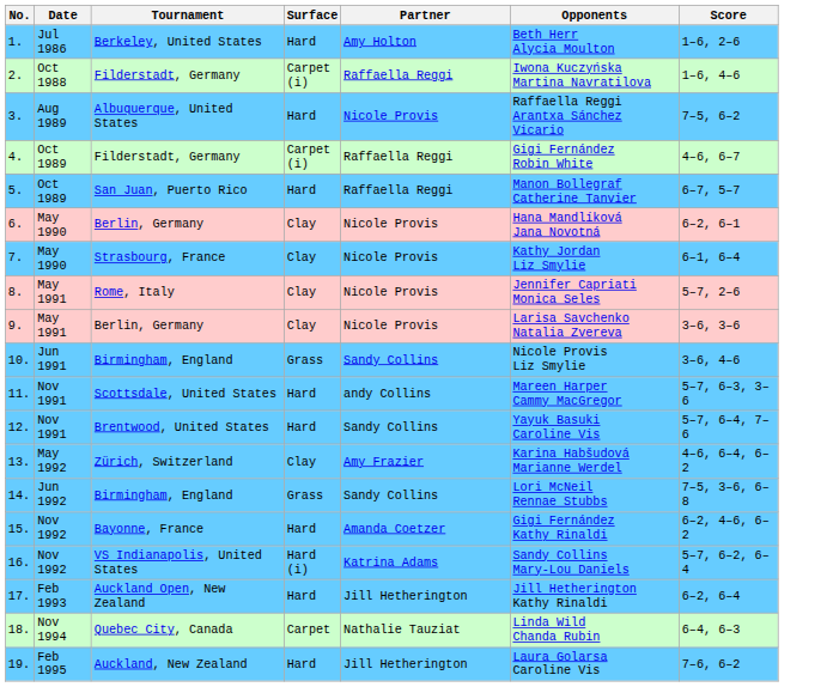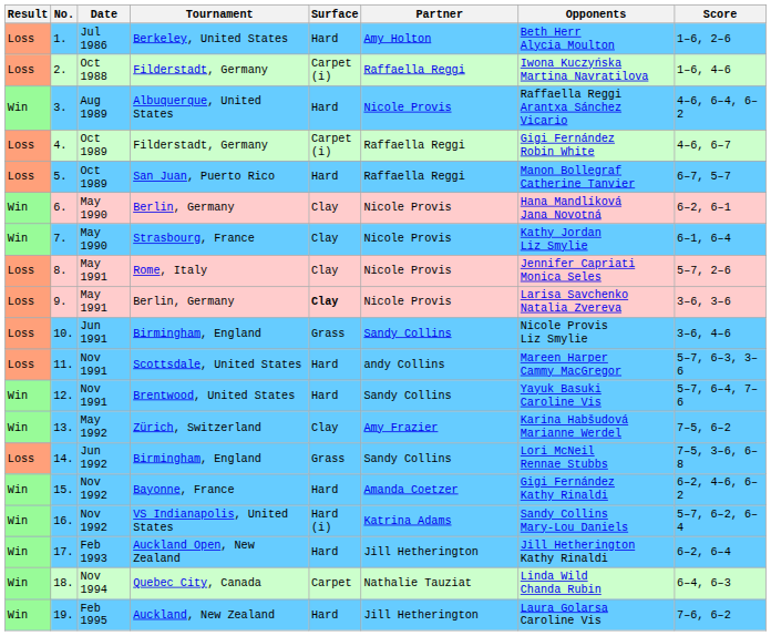+ column: Result | Loss | Loss | Win | Loss | Loss | Win | Win | Loss | Loss | Loss | Loss | Win | Win | Loss | Win | Win | Win | Win | Win
3. | Score: 7–5, 6–2 -> 4–6, 6–4, 6–2
9. | Surface: normal -> bold
13. | Score: 4–6, 6–4, 6–2 -> 7–5, 6–2
